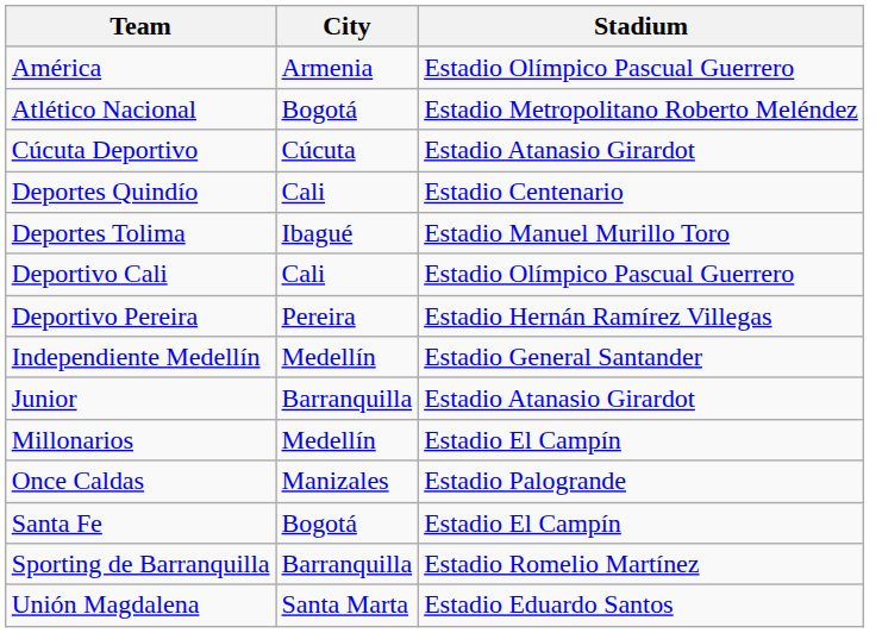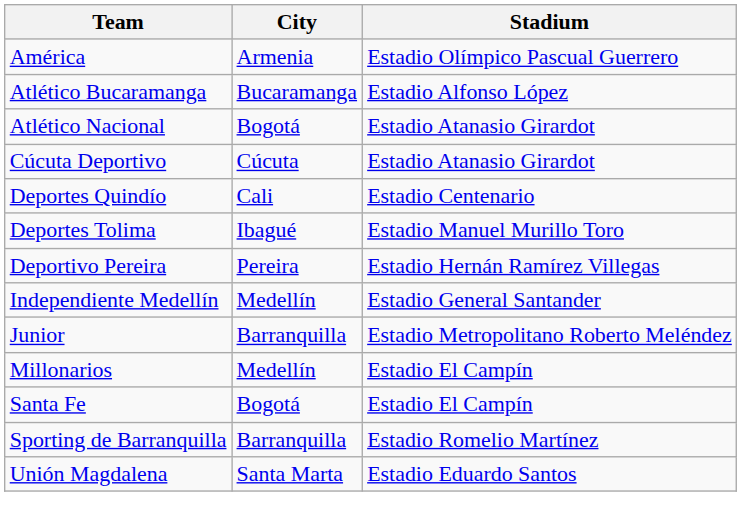+ row: Atlético Bucaramanga | Bucaramanga | Estadio Alfonso López
Atlético Nacional | Stadium: Estadio Metropolitano Roberto Meléndez -> Estadio Atanasio Girardot
- row: Deportivo Cali | Cali | Estadio Olímpico Pascual Guerrero
Junior | Stadium: Estadio Atanasio Girardot -> Estadio Metropolitano Roberto Meléndez
- row: Once Caldas | Manizales | Estadio Palogrande
